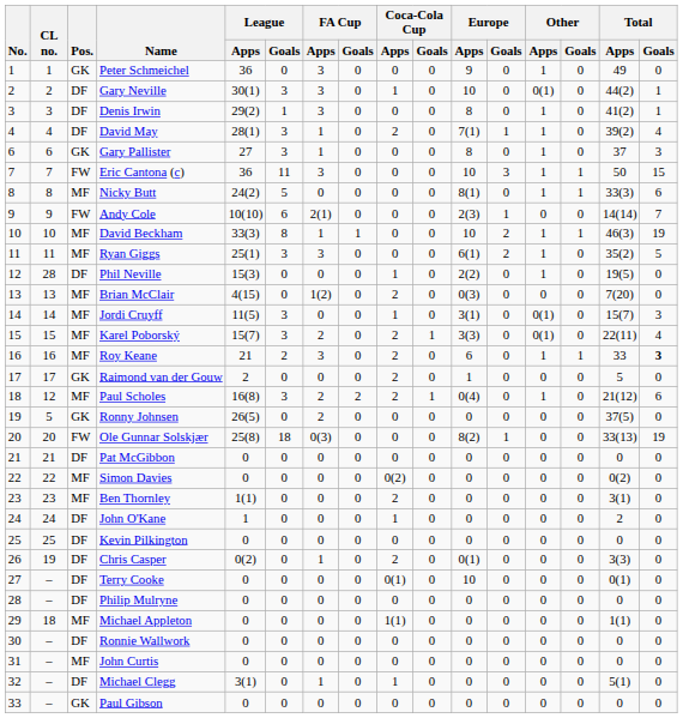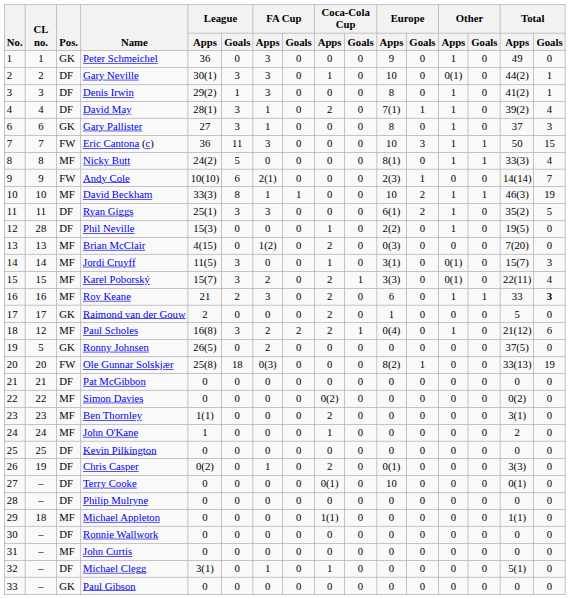Nicky Butt | Total / Goals: 6 -> 4
Ryan Giggs | Pos.: MF -> DF
John O'Kane | Pos.: DF -> MF
